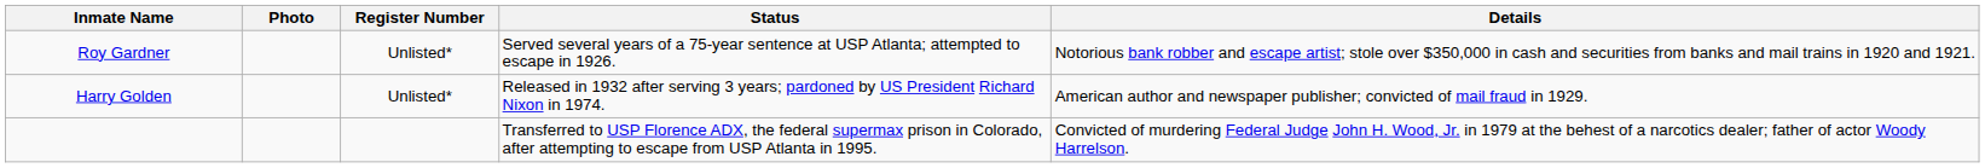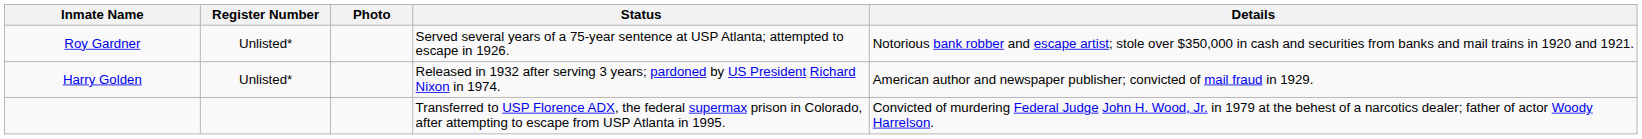columns swapped: Register Number <-> Photo
